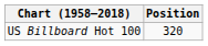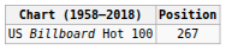US Billboard Hot 100 | Position: 320 -> 267
